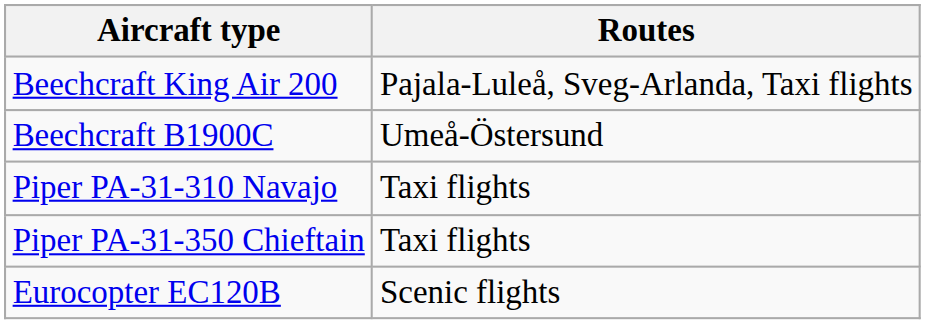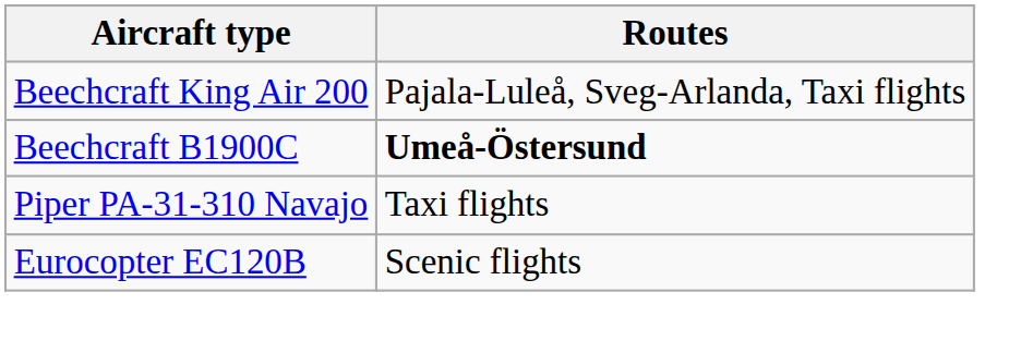Beechcraft B1900C | Routes: normal -> bold
- row: Piper PA-31-350 Chieftain | Taxi flights
